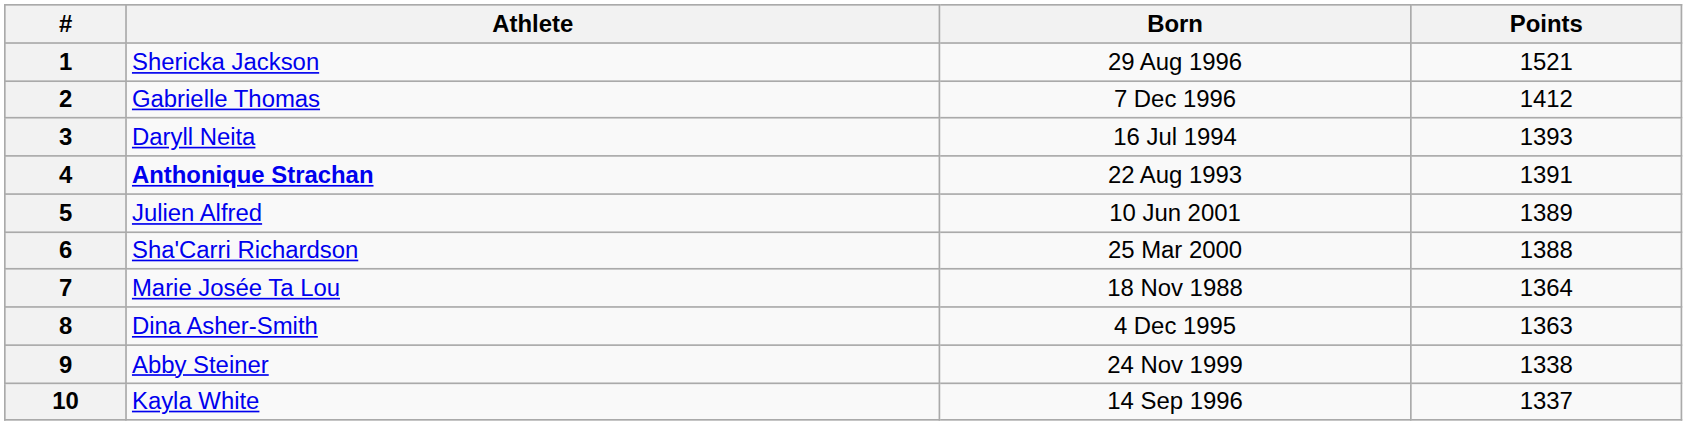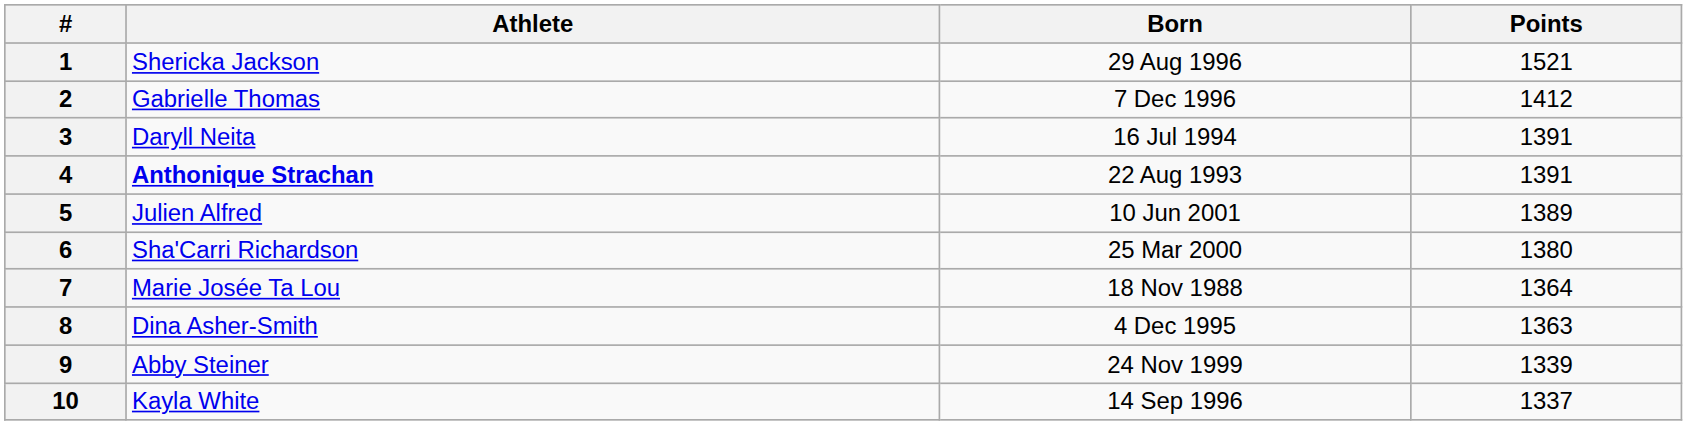3 | Points: 1393 -> 1391
6 | Points: 1388 -> 1380
9 | Points: 1338 -> 1339
